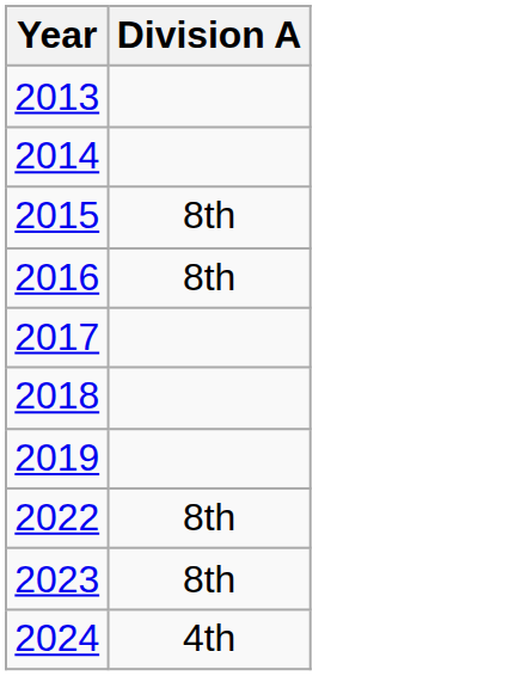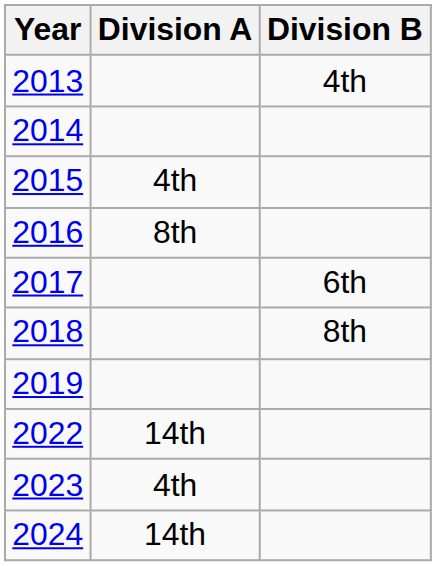+ column: Division B | 4th | 6th | 8th
2015 | Division A: 8th -> 4th
2022 | Division A: 8th -> 14th
2023 | Division A: 8th -> 4th
2024 | Division A: 4th -> 14th
